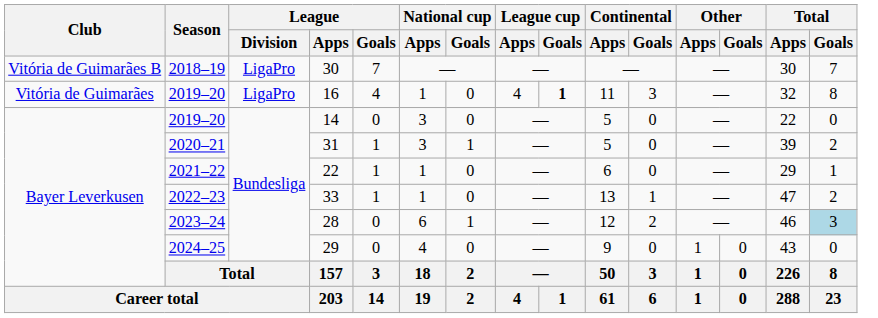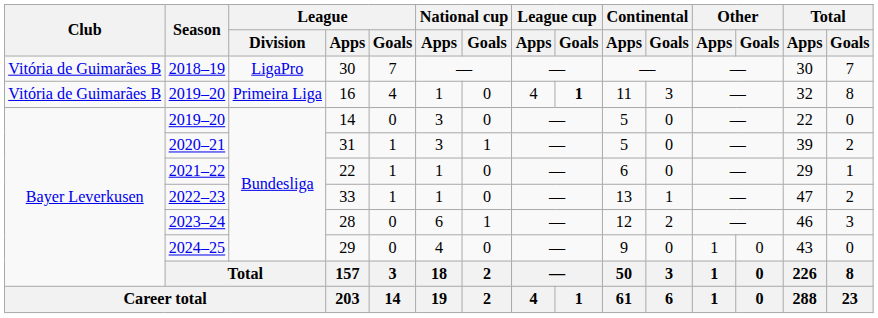16 | Club: Vitória de Guimarães -> Vitória de Guimarães B
16 | League / Division: LigaPro -> Primeira Liga
28 | Total / Goals: lightblue background -> no background
